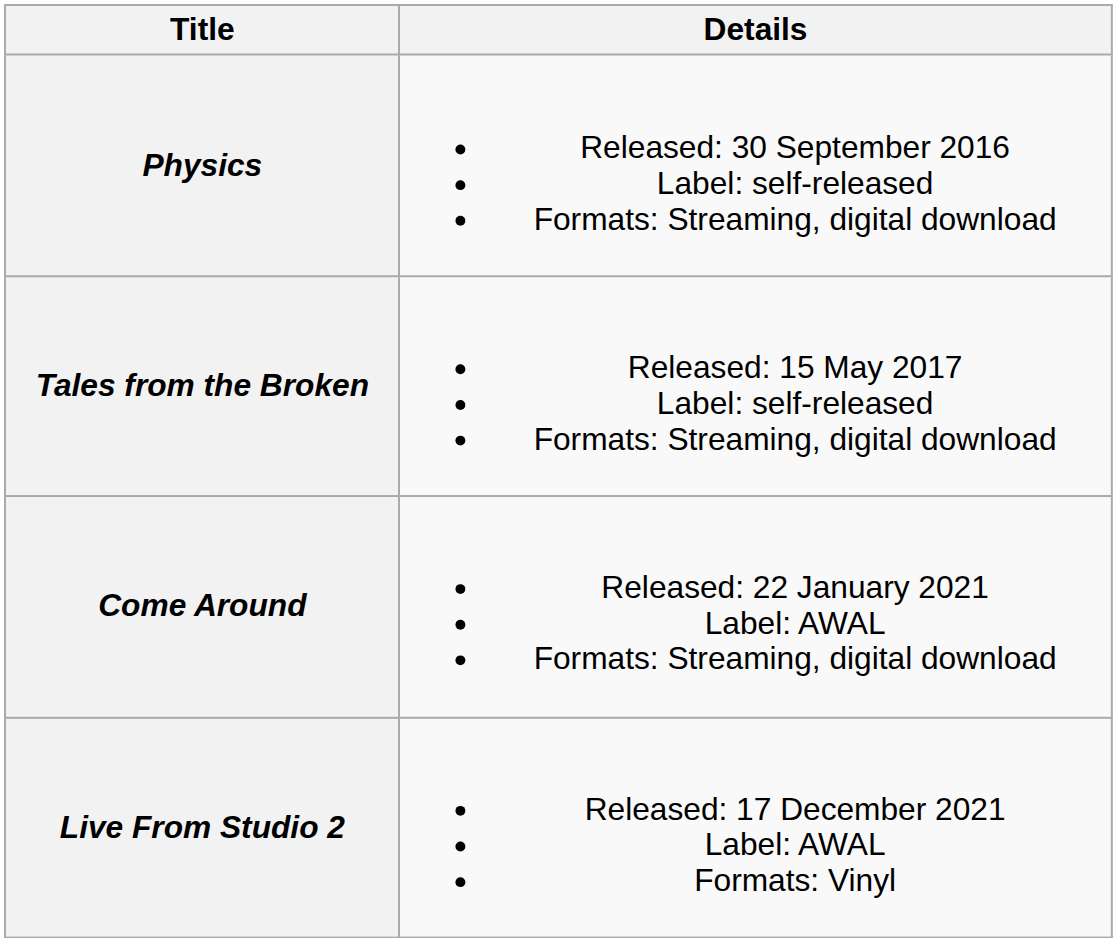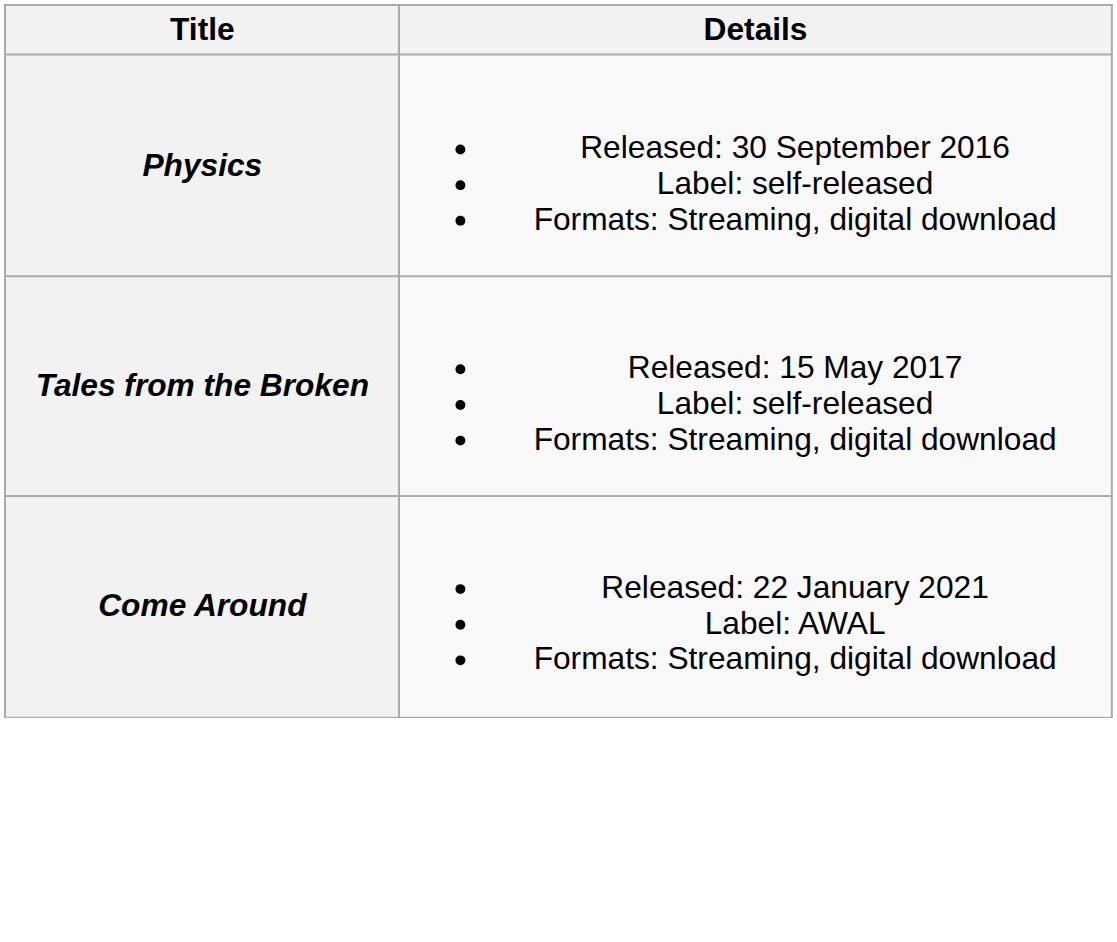- row: Live From Studio 2 | Released: 17 December 2021 Label: AWAL Formats: Vinyl
